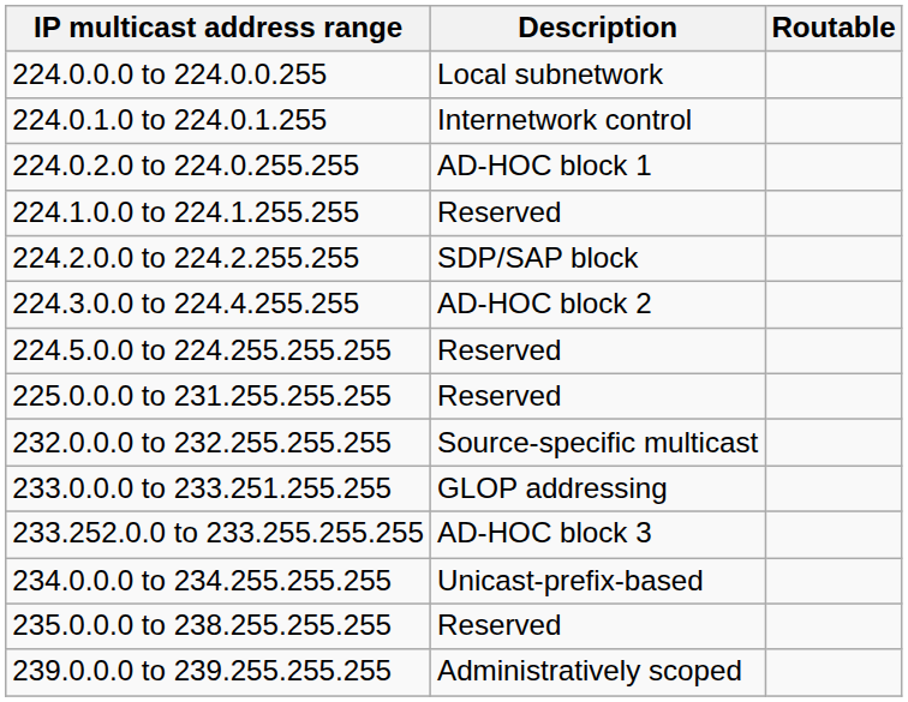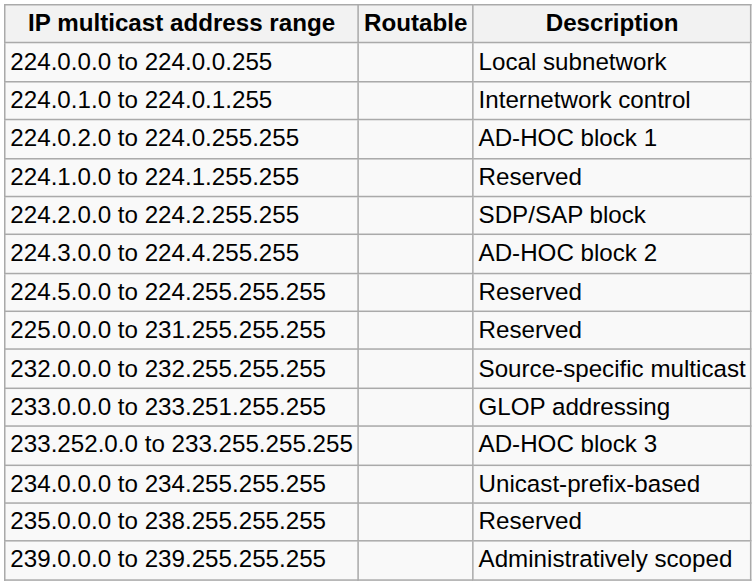columns swapped: Description <-> Routable
